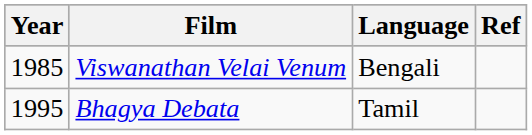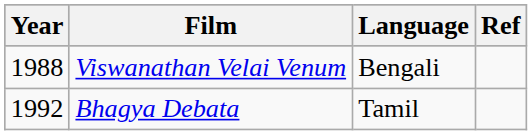Viswanathan Velai Venum | Year: 1985 -> 1988
Bhagya Debata | Year: 1995 -> 1992
